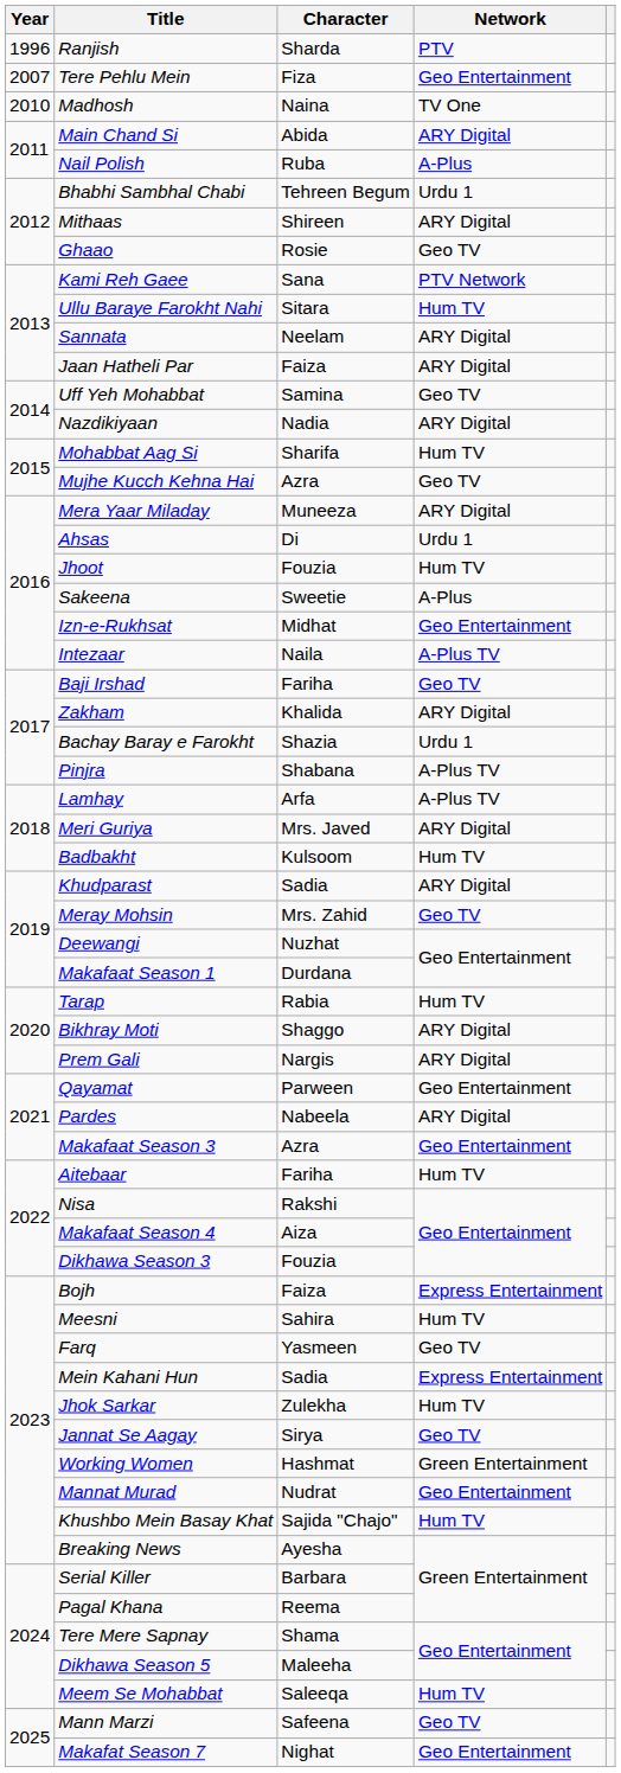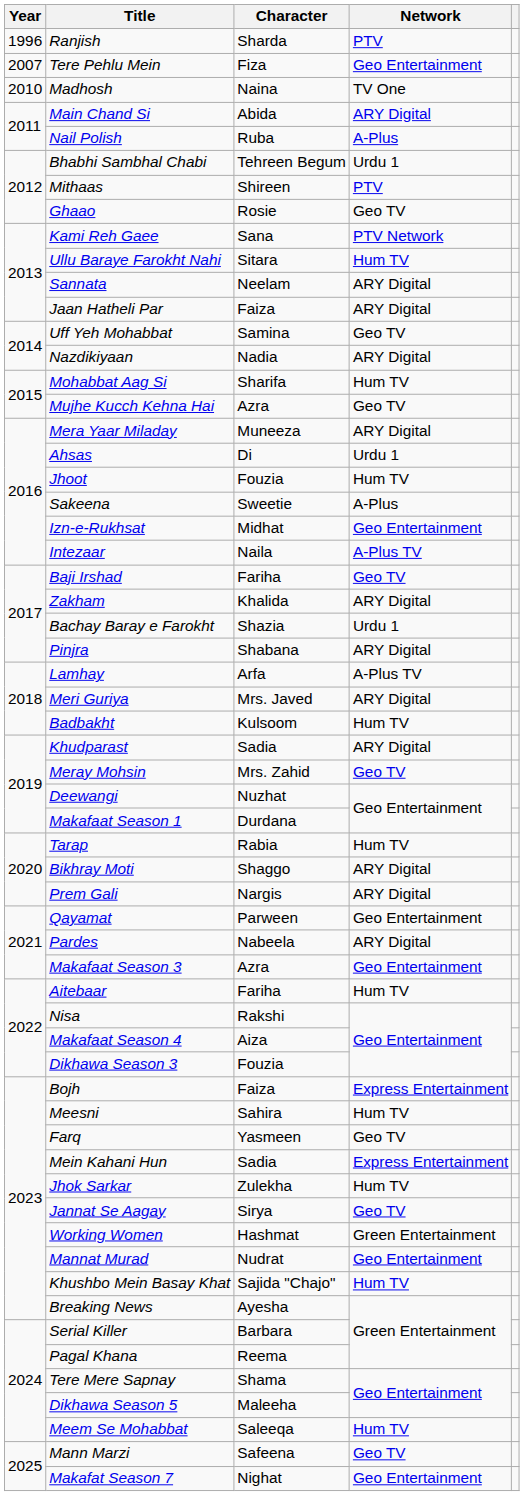Mithaas | Network: ARY Digital -> PTV
Pinjra | Network: A-Plus TV -> ARY Digital
